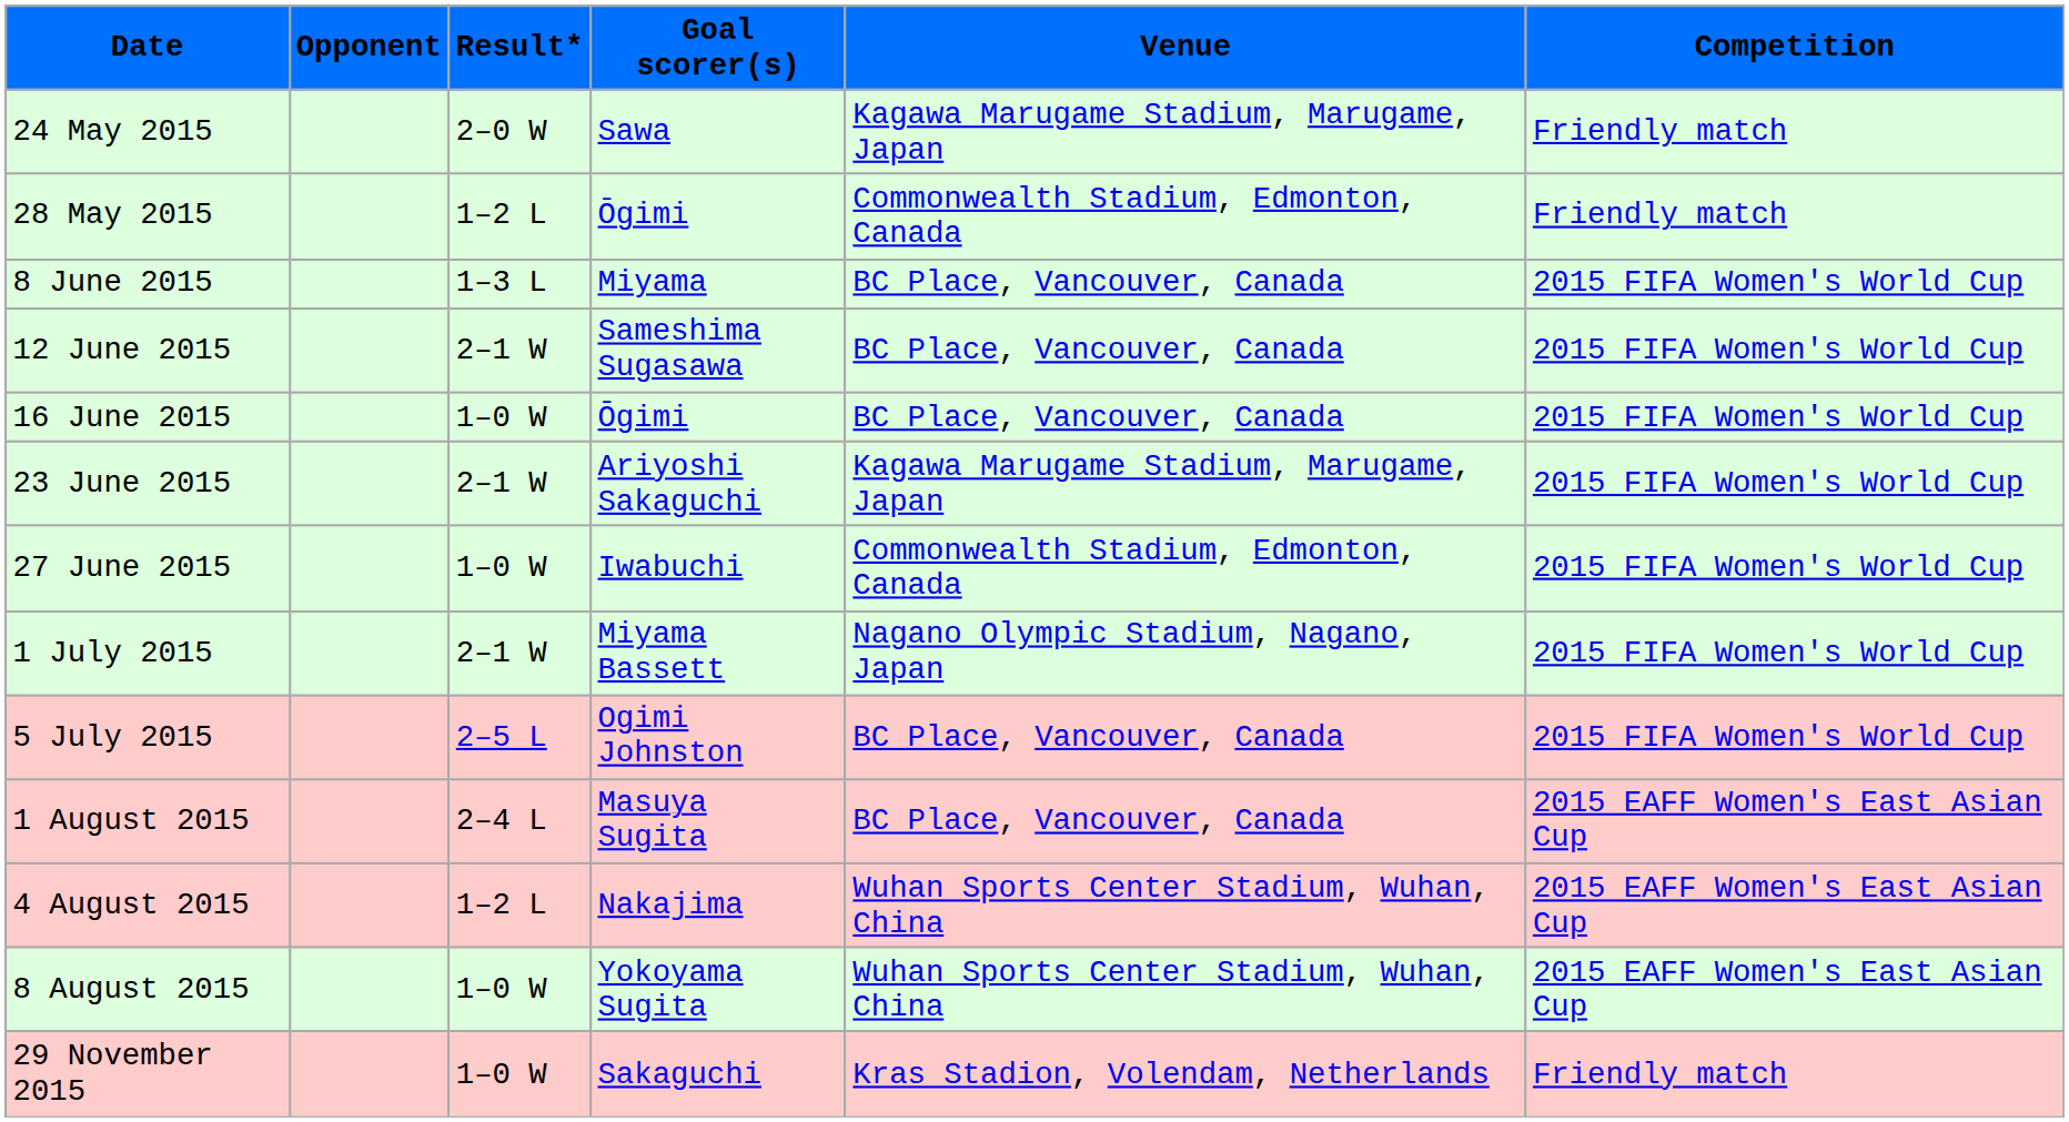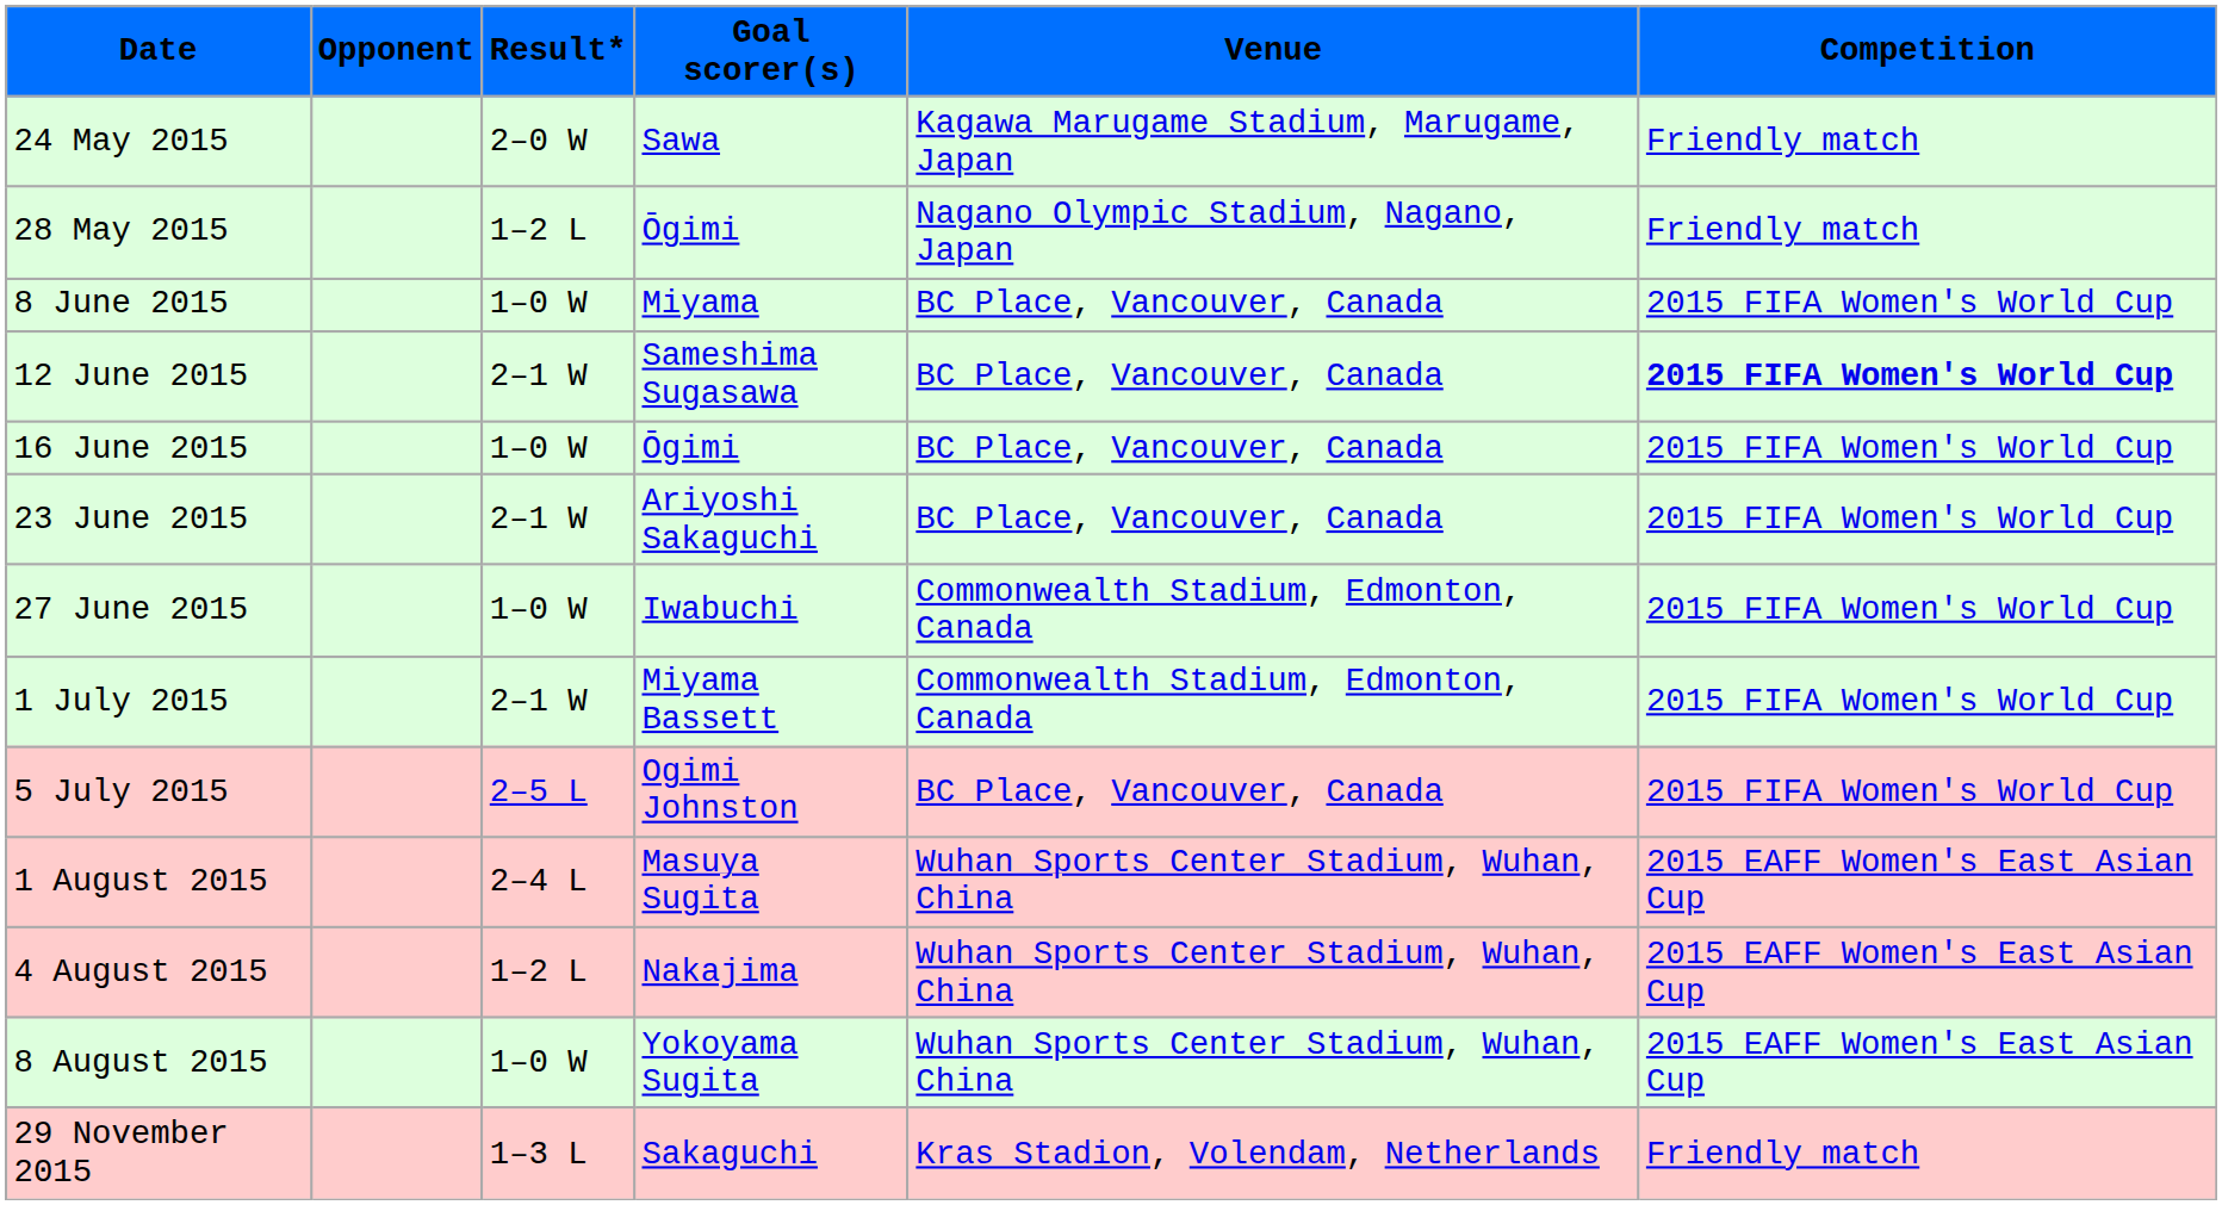28 May 2015 | Venue: Commonwealth Stadium, Edmonton, Canada -> Nagano Olympic Stadium, Nagano, Japan
8 June 2015 | Result*: 1–3 L -> 1–0 W
12 June 2015 | Competition: normal -> bold
23 June 2015 | Venue: Kagawa Marugame Stadium, Marugame, Japan -> BC Place, Vancouver, Canada
1 July 2015 | Venue: Nagano Olympic Stadium, Nagano, Japan -> Commonwealth Stadium, Edmonton, Canada
1 August 2015 | Venue: BC Place, Vancouver, Canada -> Wuhan Sports Center Stadium, Wuhan, China
29 November 2015 | Result*: 1–0 W -> 1–3 L
